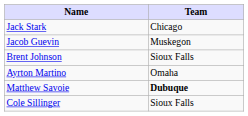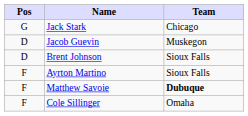+ column: Pos | G | D | D | F | F | F
Ayrton Martino | Team: Omaha -> Sioux Falls
Cole Sillinger | Team: Sioux Falls -> Omaha
